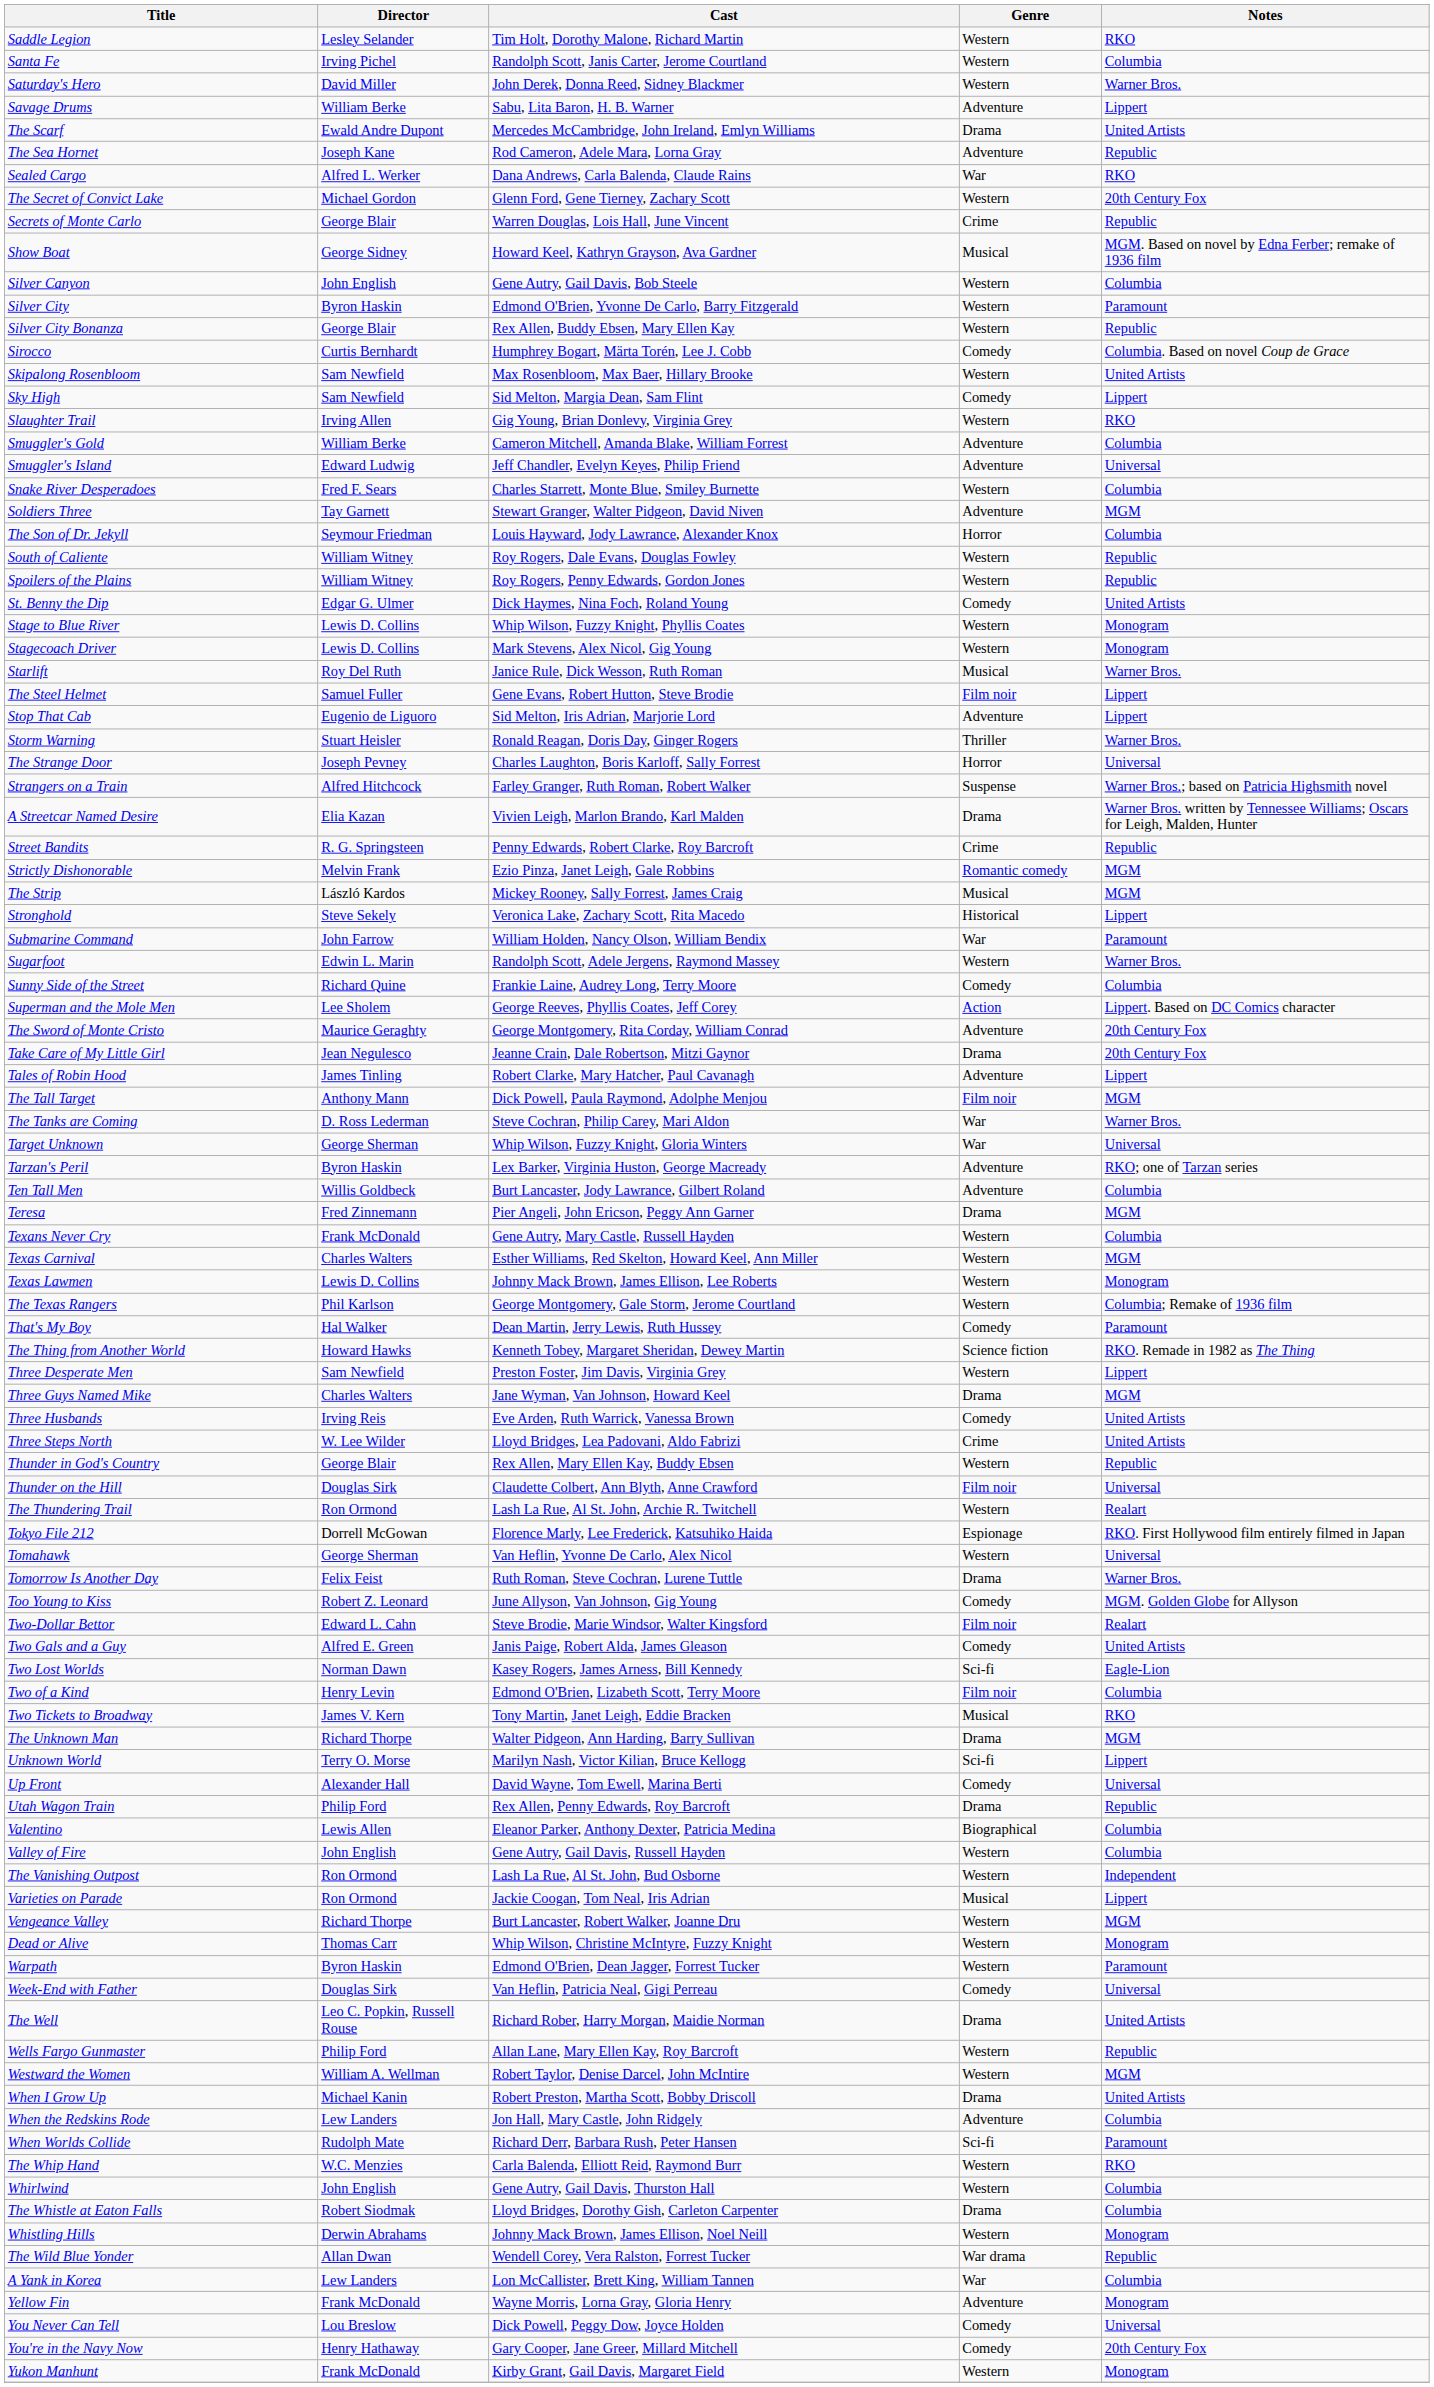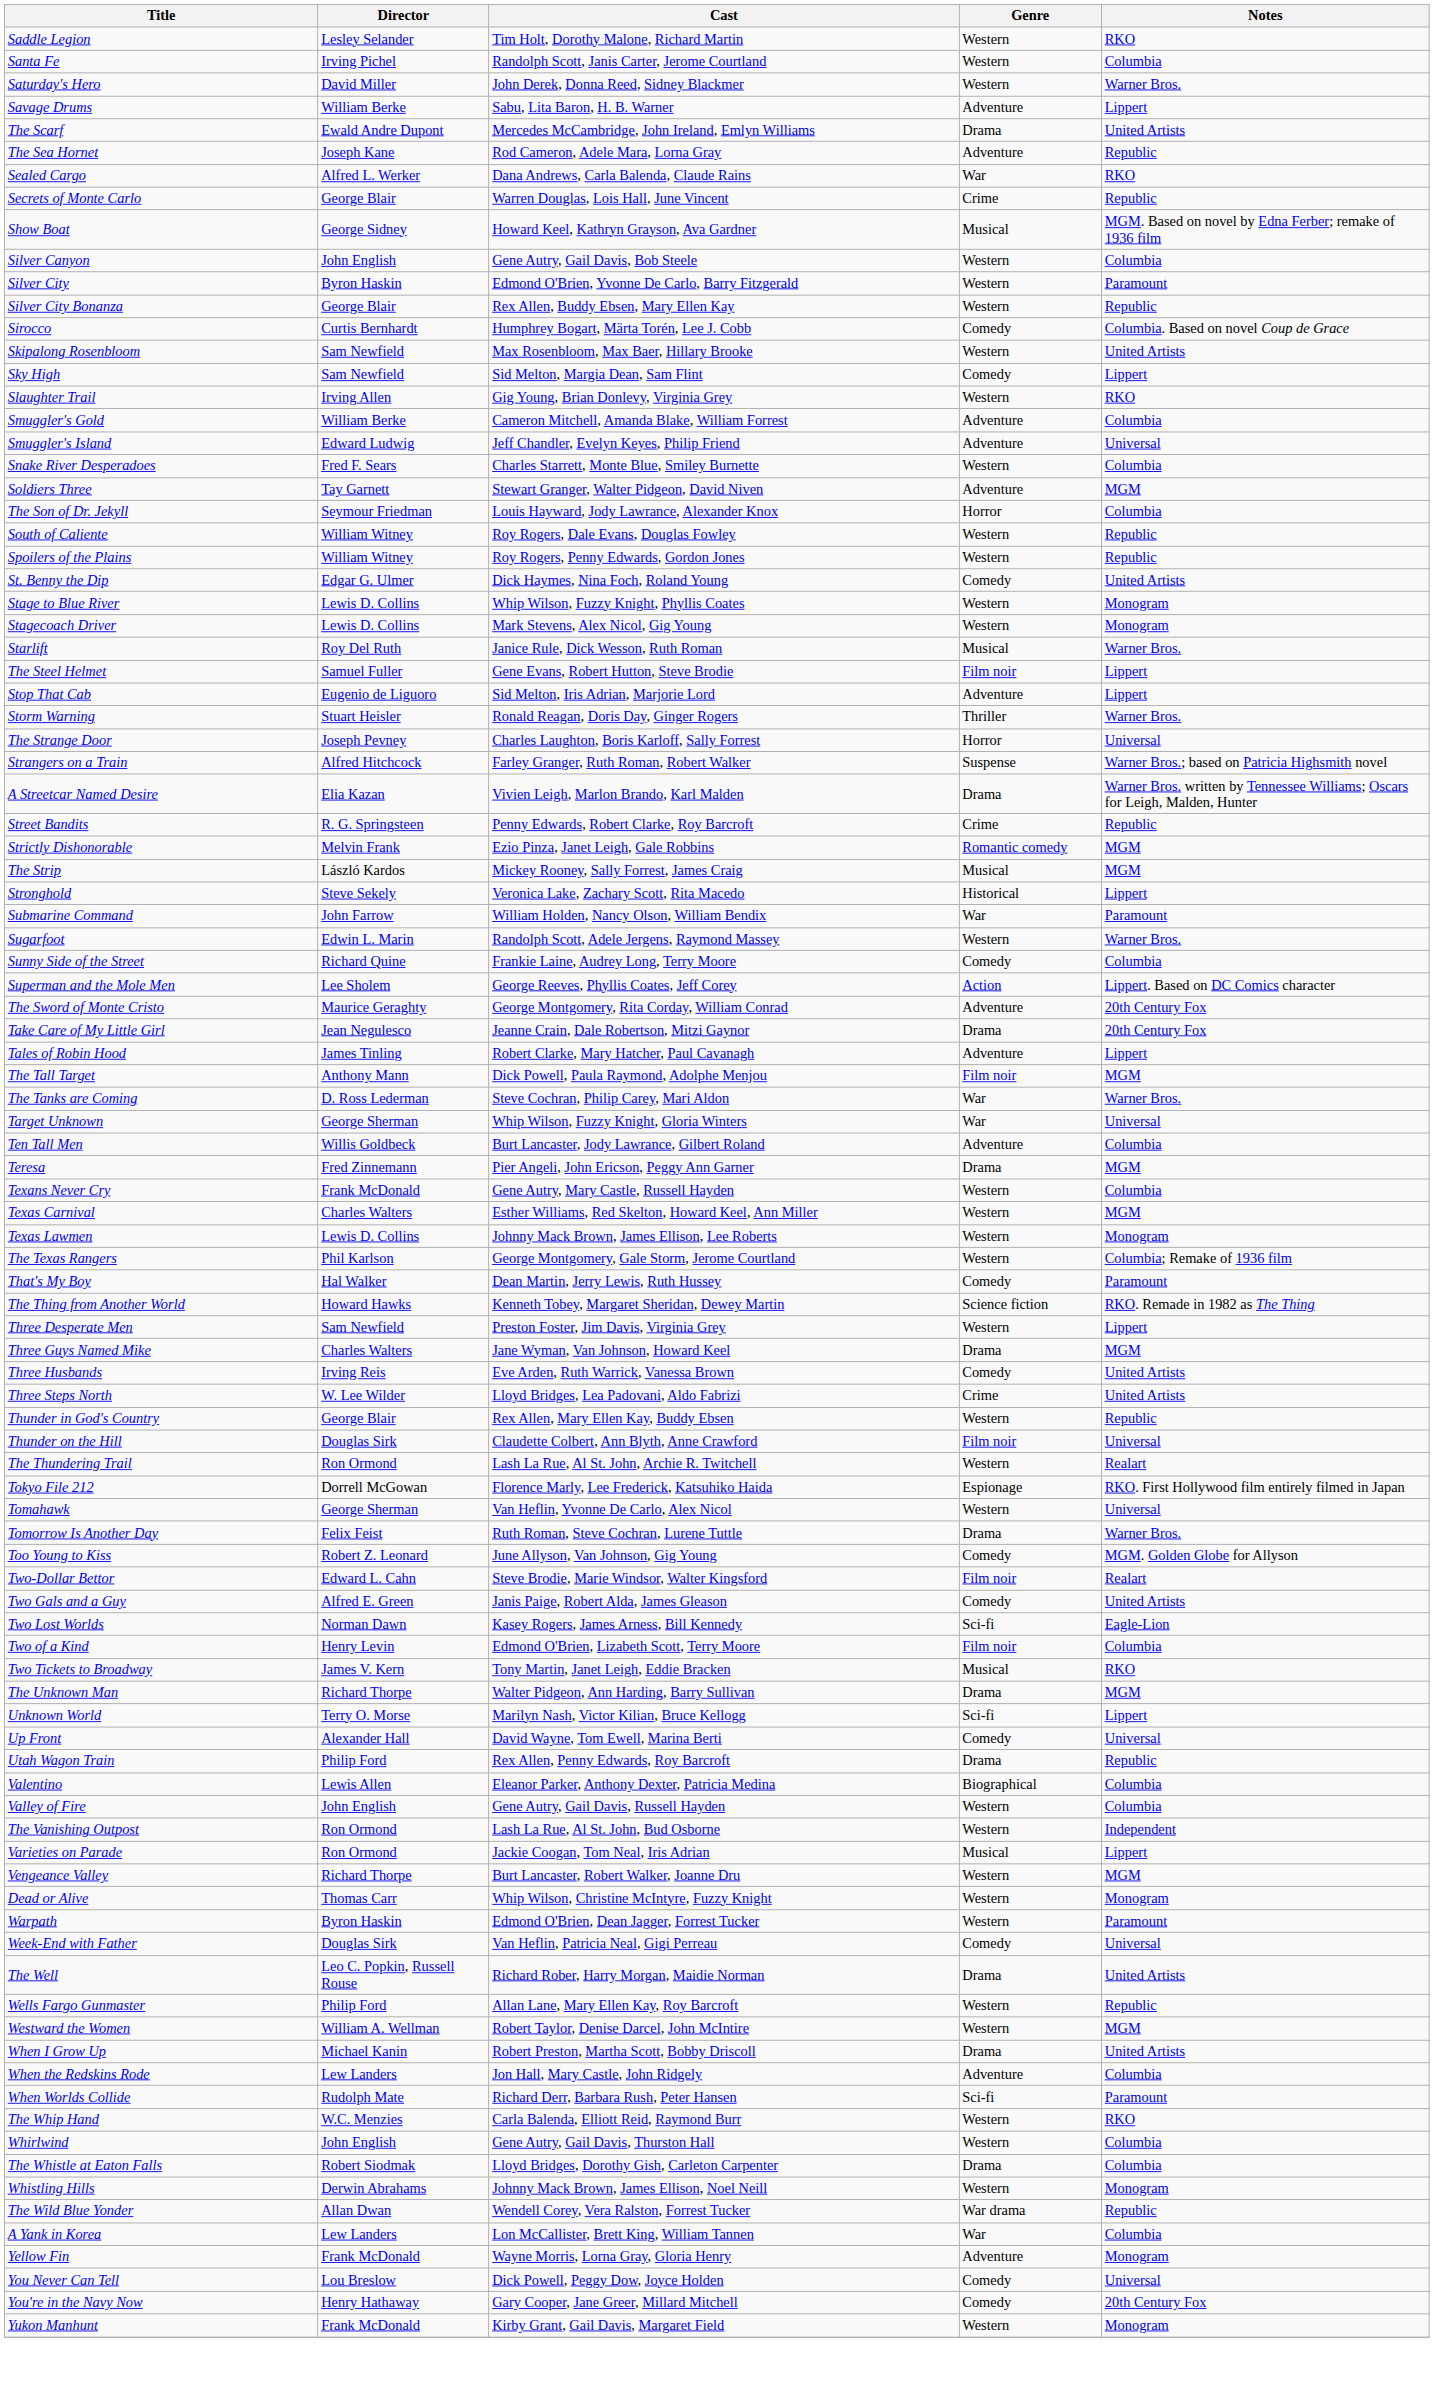- row: The Secret of Convict Lake | Michael Gordon | Glenn Ford, Gene Tierney, Zachary Scott | Western | 20th Century Fox
- row: Tarzan's Peril | Byron Haskin | Lex Barker, Virginia Huston, George Macready | Adventure | RKO; one of Tarzan series
